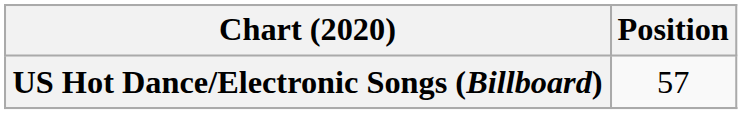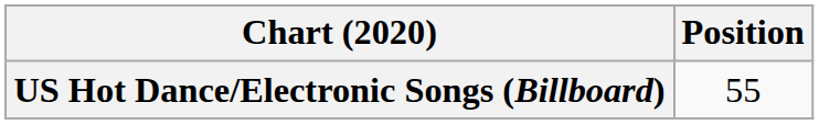US Hot Dance/Electronic Songs (Billboard) | Position: 57 -> 55
